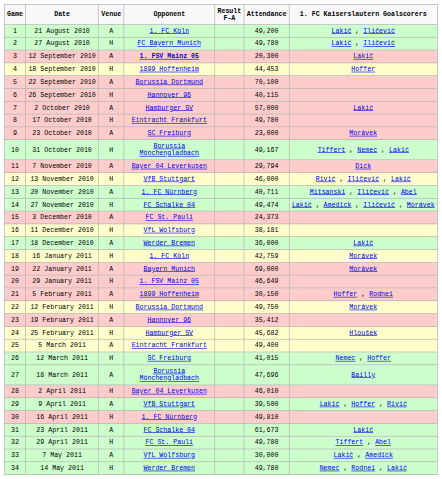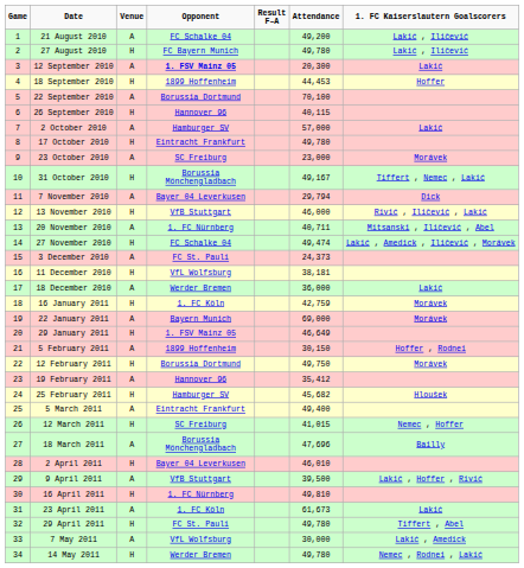21 August 2010 | Opponent: 1. FC Köln -> FC Schalke 04
23 April 2011 | Opponent: FC Schalke 04 -> 1. FC Köln
